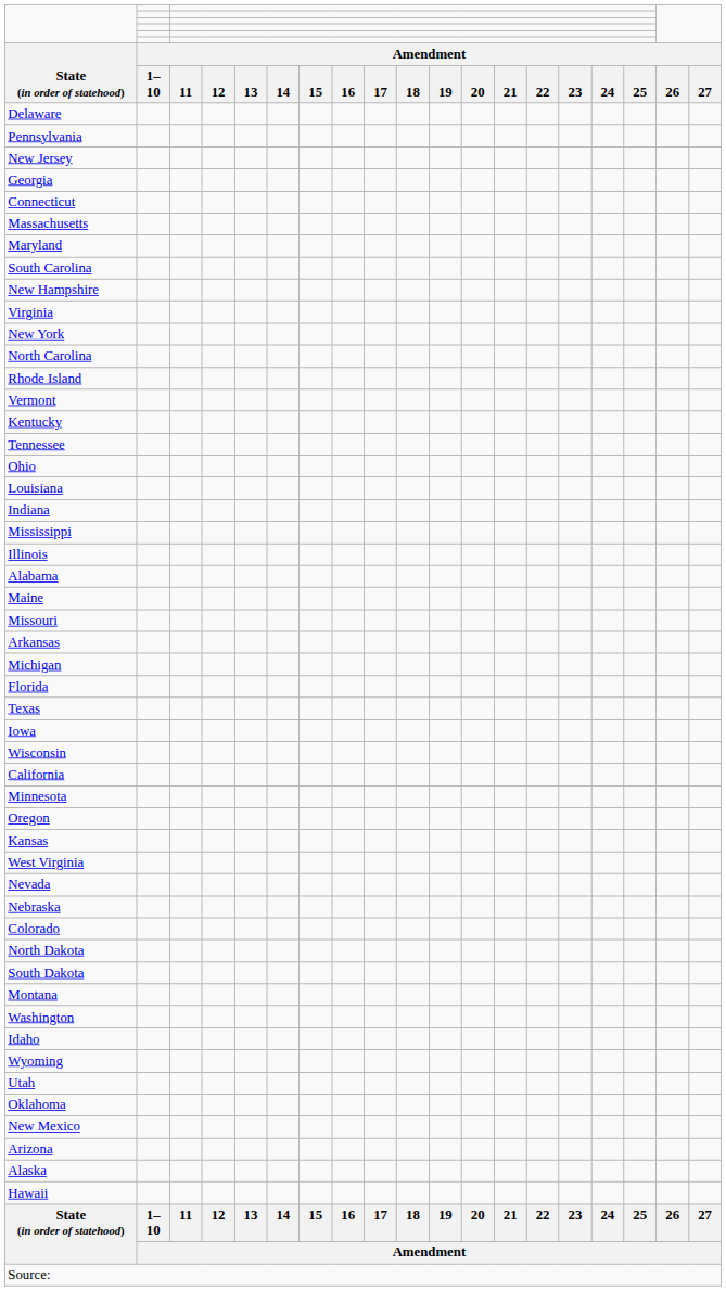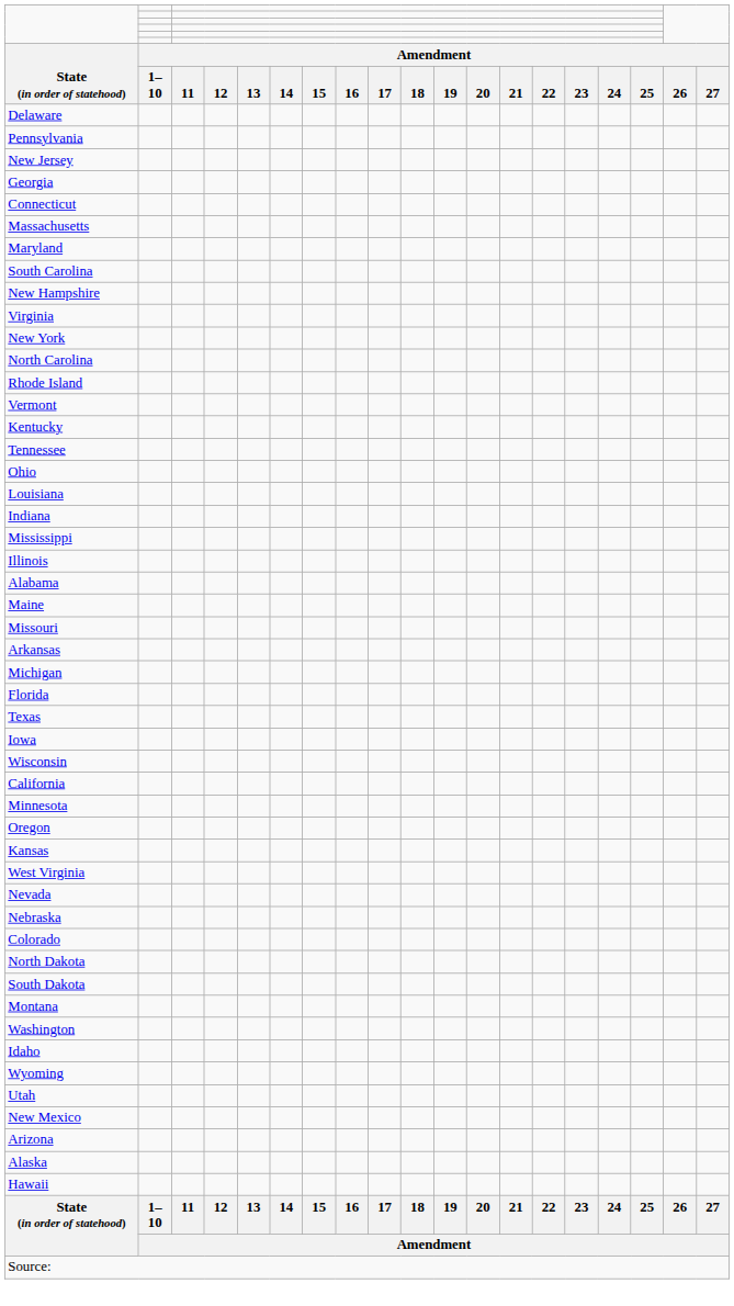- row: Oklahoma
